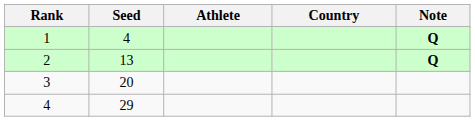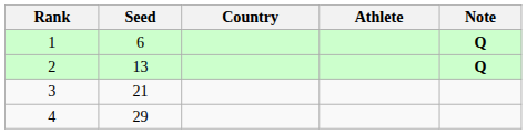columns swapped: Athlete <-> Country
1 | Seed: 4 -> 6
3 | Seed: 20 -> 21
